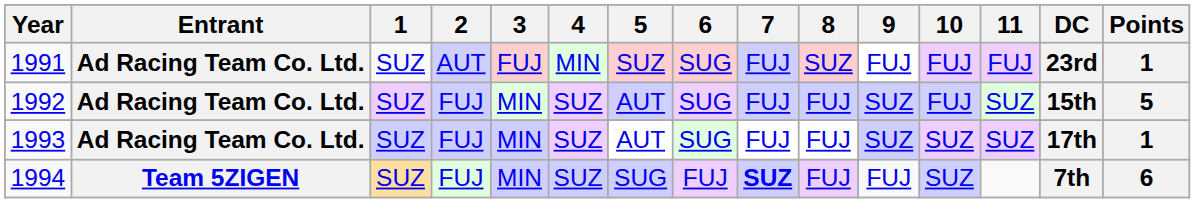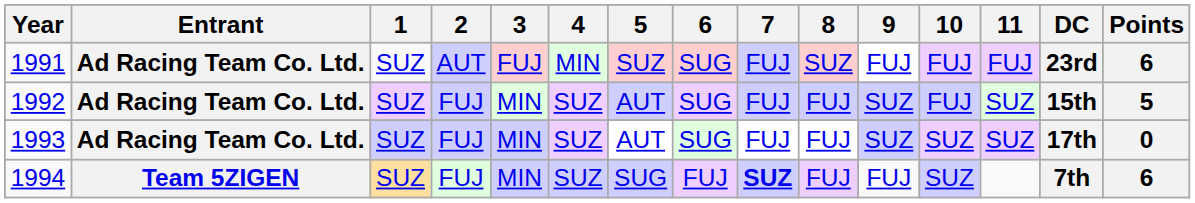1991 | Points: 1 -> 6
1993 | Points: 1 -> 0
